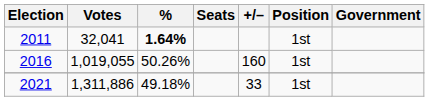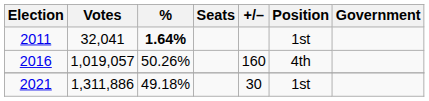2016 | Votes: 1,019,055 -> 1,019,057
2016 | Position: 1st -> 4th
2021 | +/–: 33 -> 30
